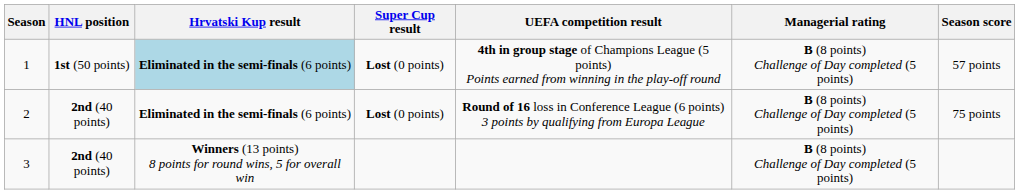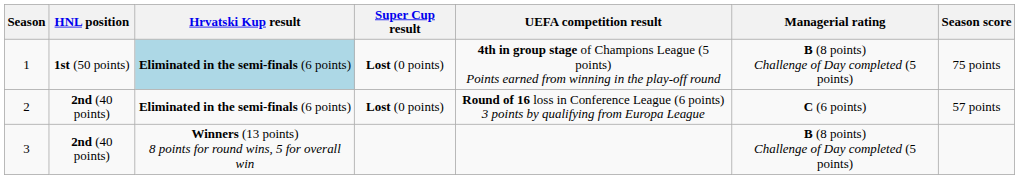1 | Season score: 57 points -> 75 points
2 | Managerial rating: B (8 points) Challenge of Day completed (5 points) -> C (6 points)
2 | Season score: 75 points -> 57 points
